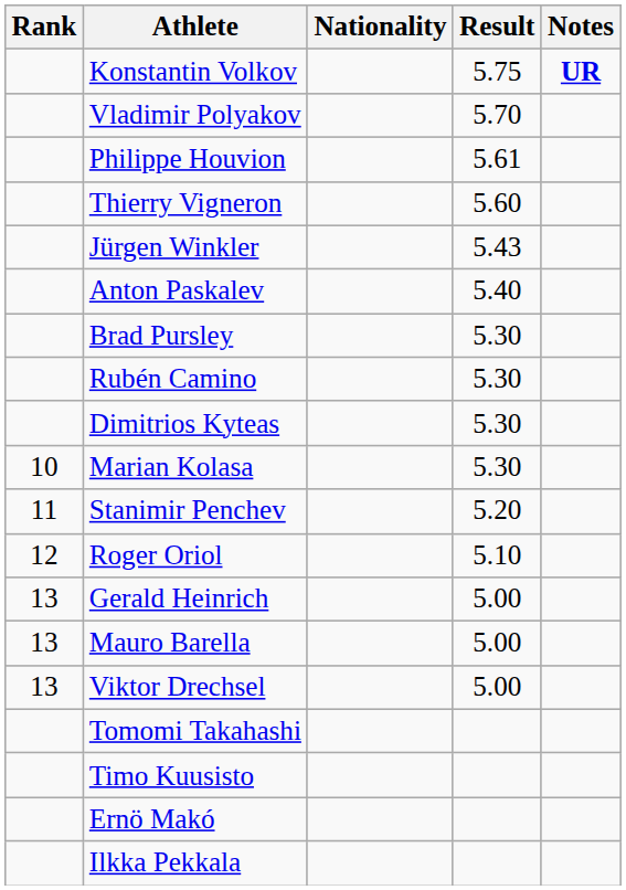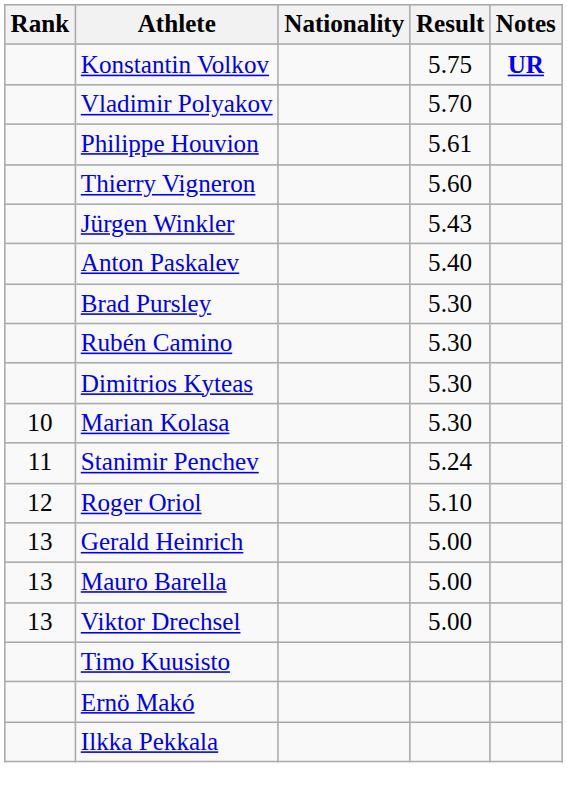Stanimir Penchev | Result: 5.20 -> 5.24
- row: Tomomi Takahashi
